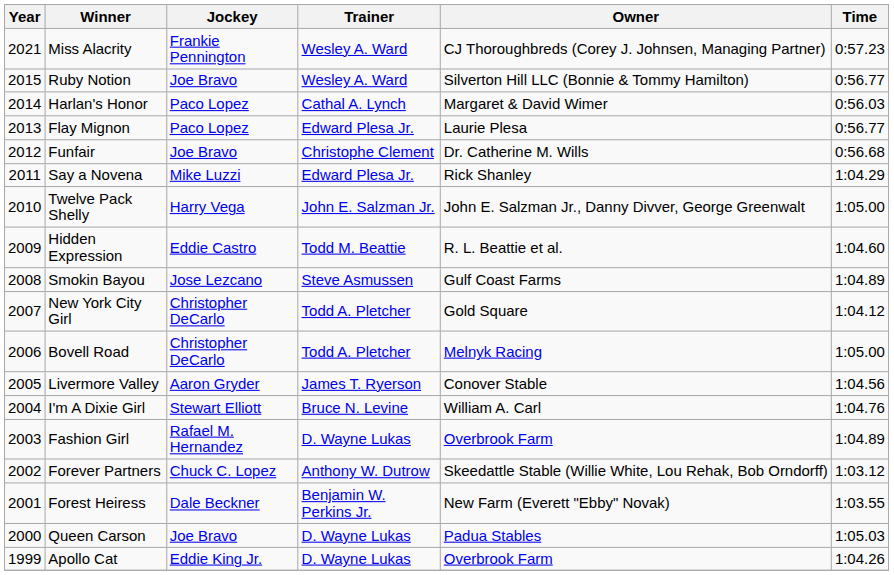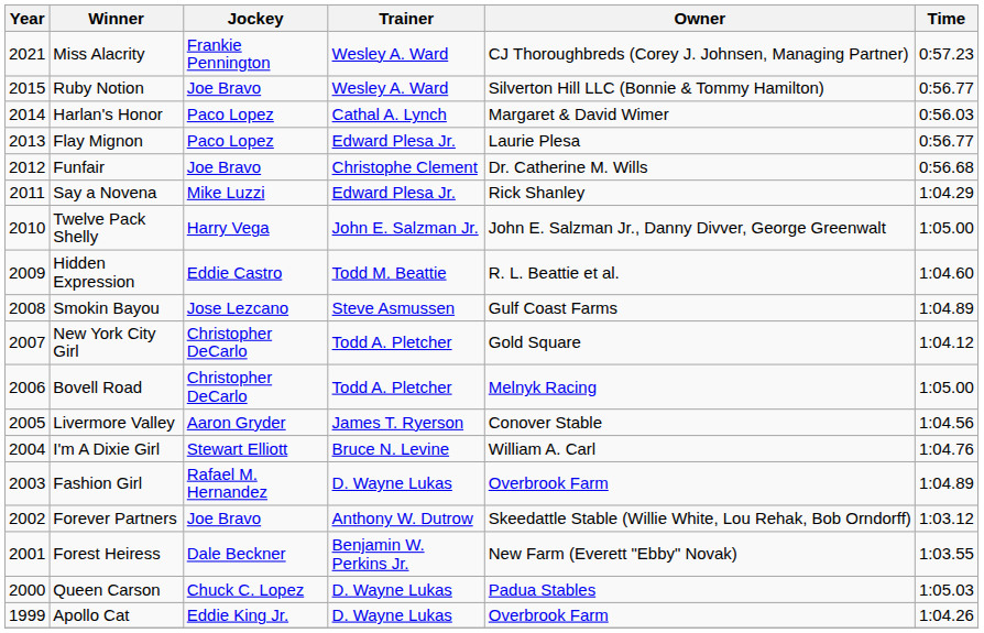Forever Partners | Jockey: Chuck C. Lopez -> Joe Bravo
Queen Carson | Jockey: Joe Bravo -> Chuck C. Lopez
